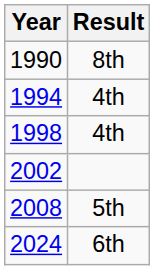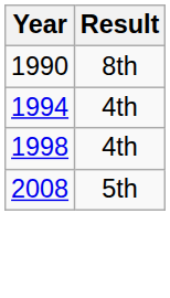- row: 2002
- row: 2024 | 6th
